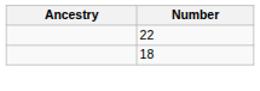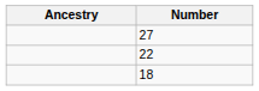+ row: 27
